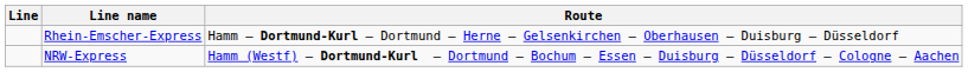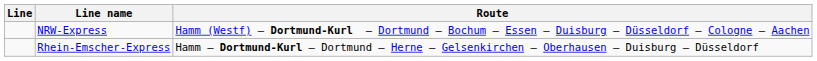rows swapped: NRW-Express <-> Rhein-Emscher-Express
